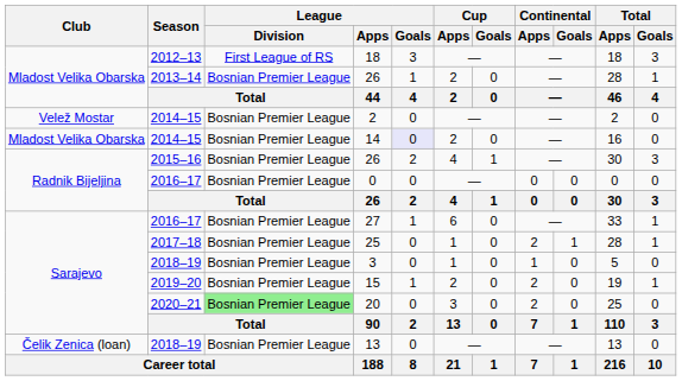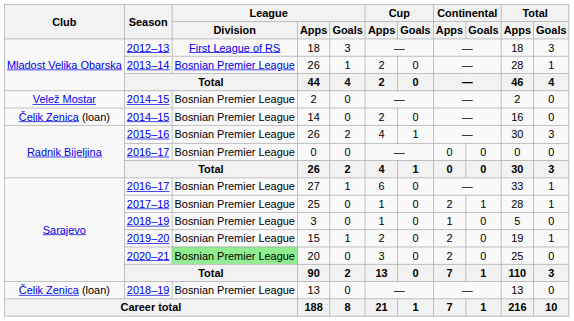14 | Club: Mladost Velika Obarska -> Čelik Zenica (loan)
14 | League / Goals: lavender background -> no background
